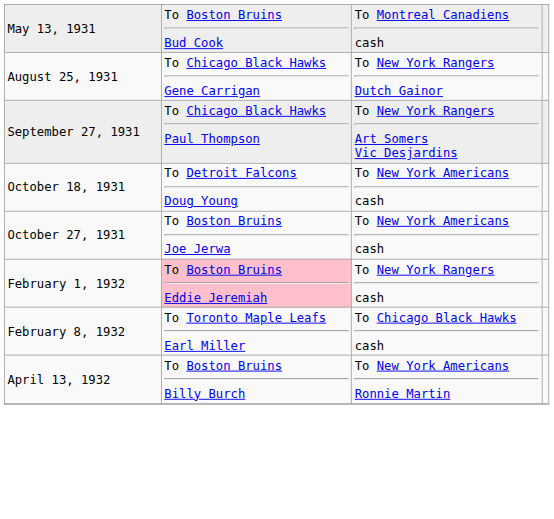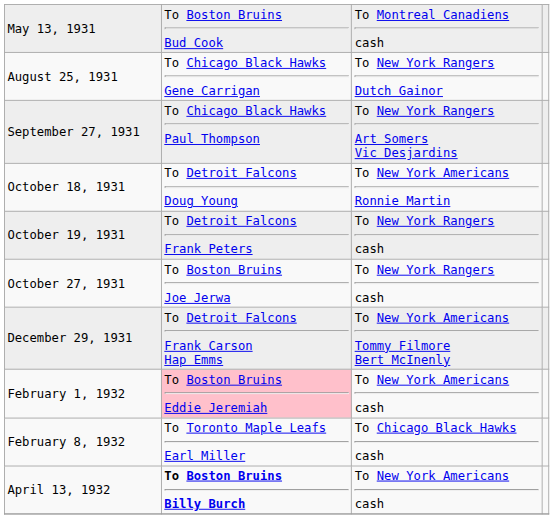October 18, 1931 | column 3: To New York Americans cash -> To New York Americans Ronnie Martin
+ row: October 19, 1931 | To Detroit Falcons Frank Peters | To New York Rangers cash
October 27, 1931 | column 3: To New York Americans cash -> To New York Rangers cash
+ row: December 29, 1931 | To Detroit Falcons Frank Carson Hap Emms | To New York Americans Tommy Filmore Bert McInenly
February 1, 1932 | column 3: To New York Rangers cash -> To New York Americans cash
April 13, 1932 | column 2: normal -> bold
April 13, 1932 | column 3: To New York Americans Ronnie Martin -> To New York Americans cash
